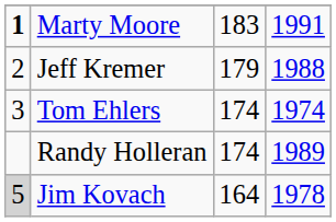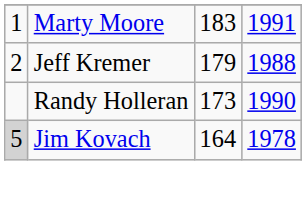Marty Moore | column 1: bold -> normal
- row: 3 | Tom Ehlers | 174 | 1974
Randy Holleran | column 3: 174 -> 173
Randy Holleran | column 4: 1989 -> 1990
